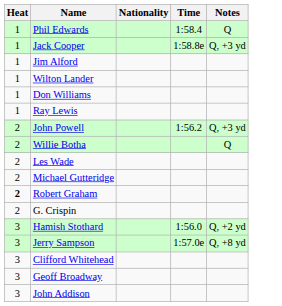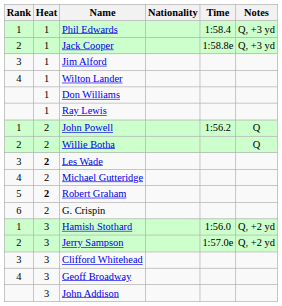+ column: Rank | 1 | 2 | 3 | 4 | 1 | 2 | 3 | 4 | 5 | 6 | 1 | 2 | 3 | 4
Phil Edwards | Notes: Q -> Q, +3 yd
John Powell | Notes: Q, +3 yd -> Q
Les Wade | Heat: normal -> bold
Jerry Sampson | Notes: Q, +8 yd -> Q, +2 yd
